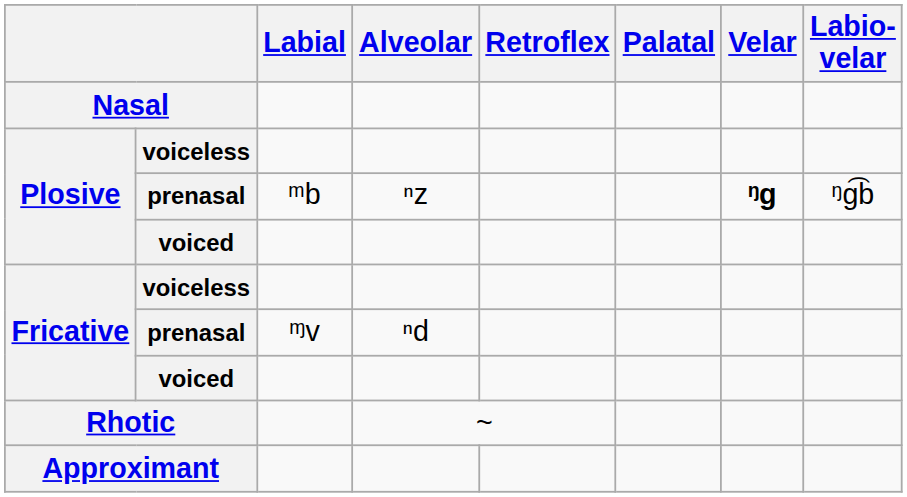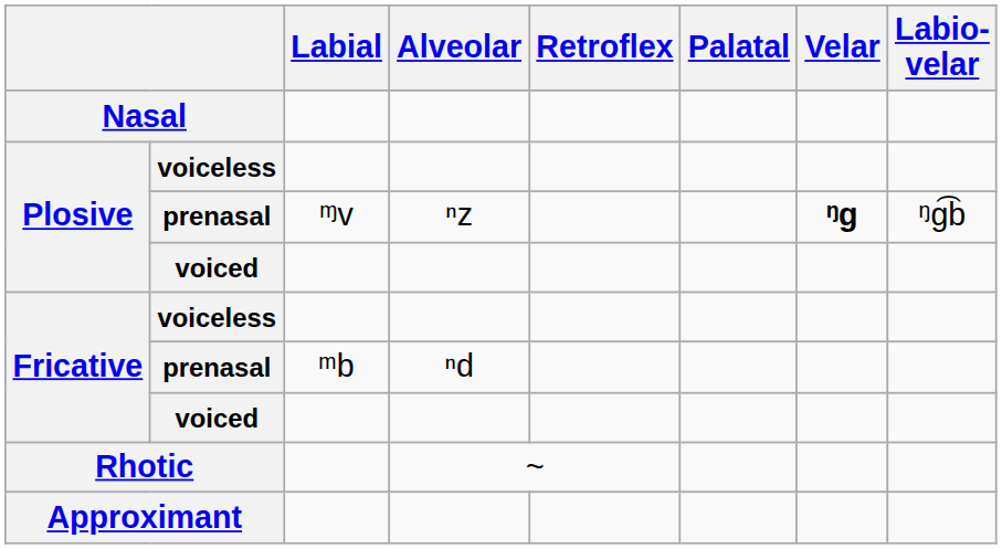Plosive / prenasal | Labial: ᵐb -> ᶬv
Fricative / prenasal | Labial: ᶬv -> ᵐb
